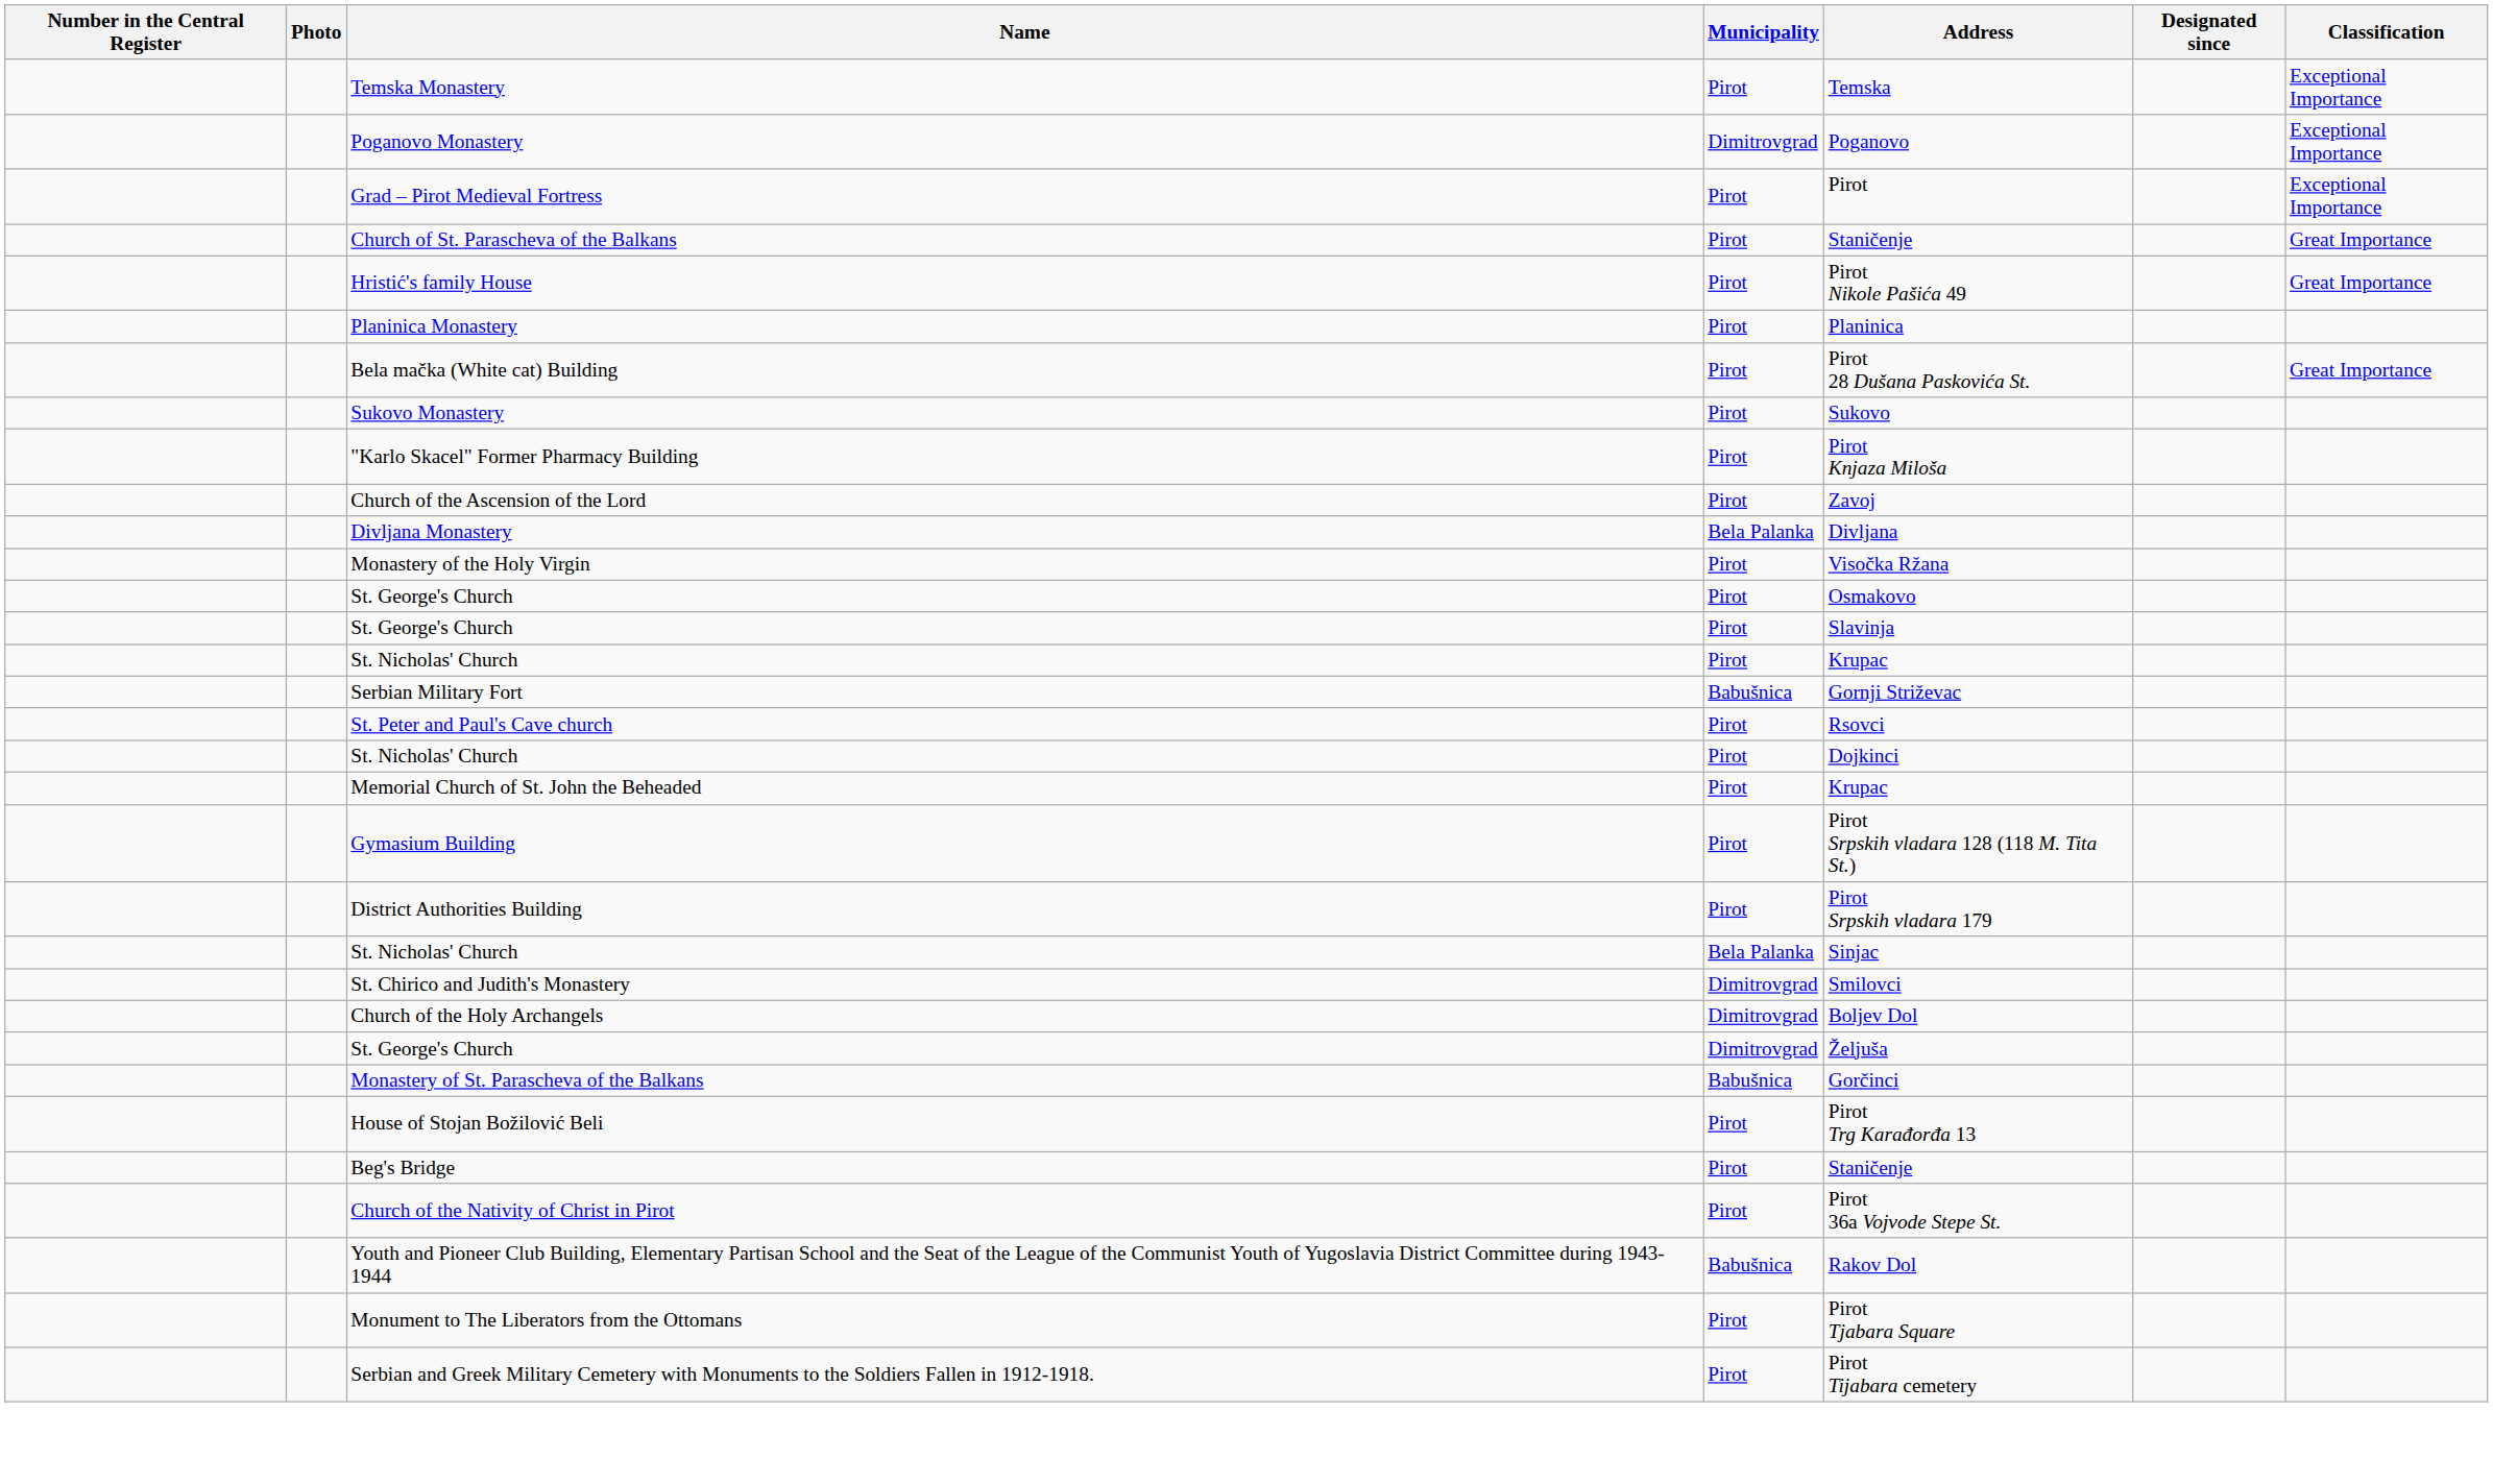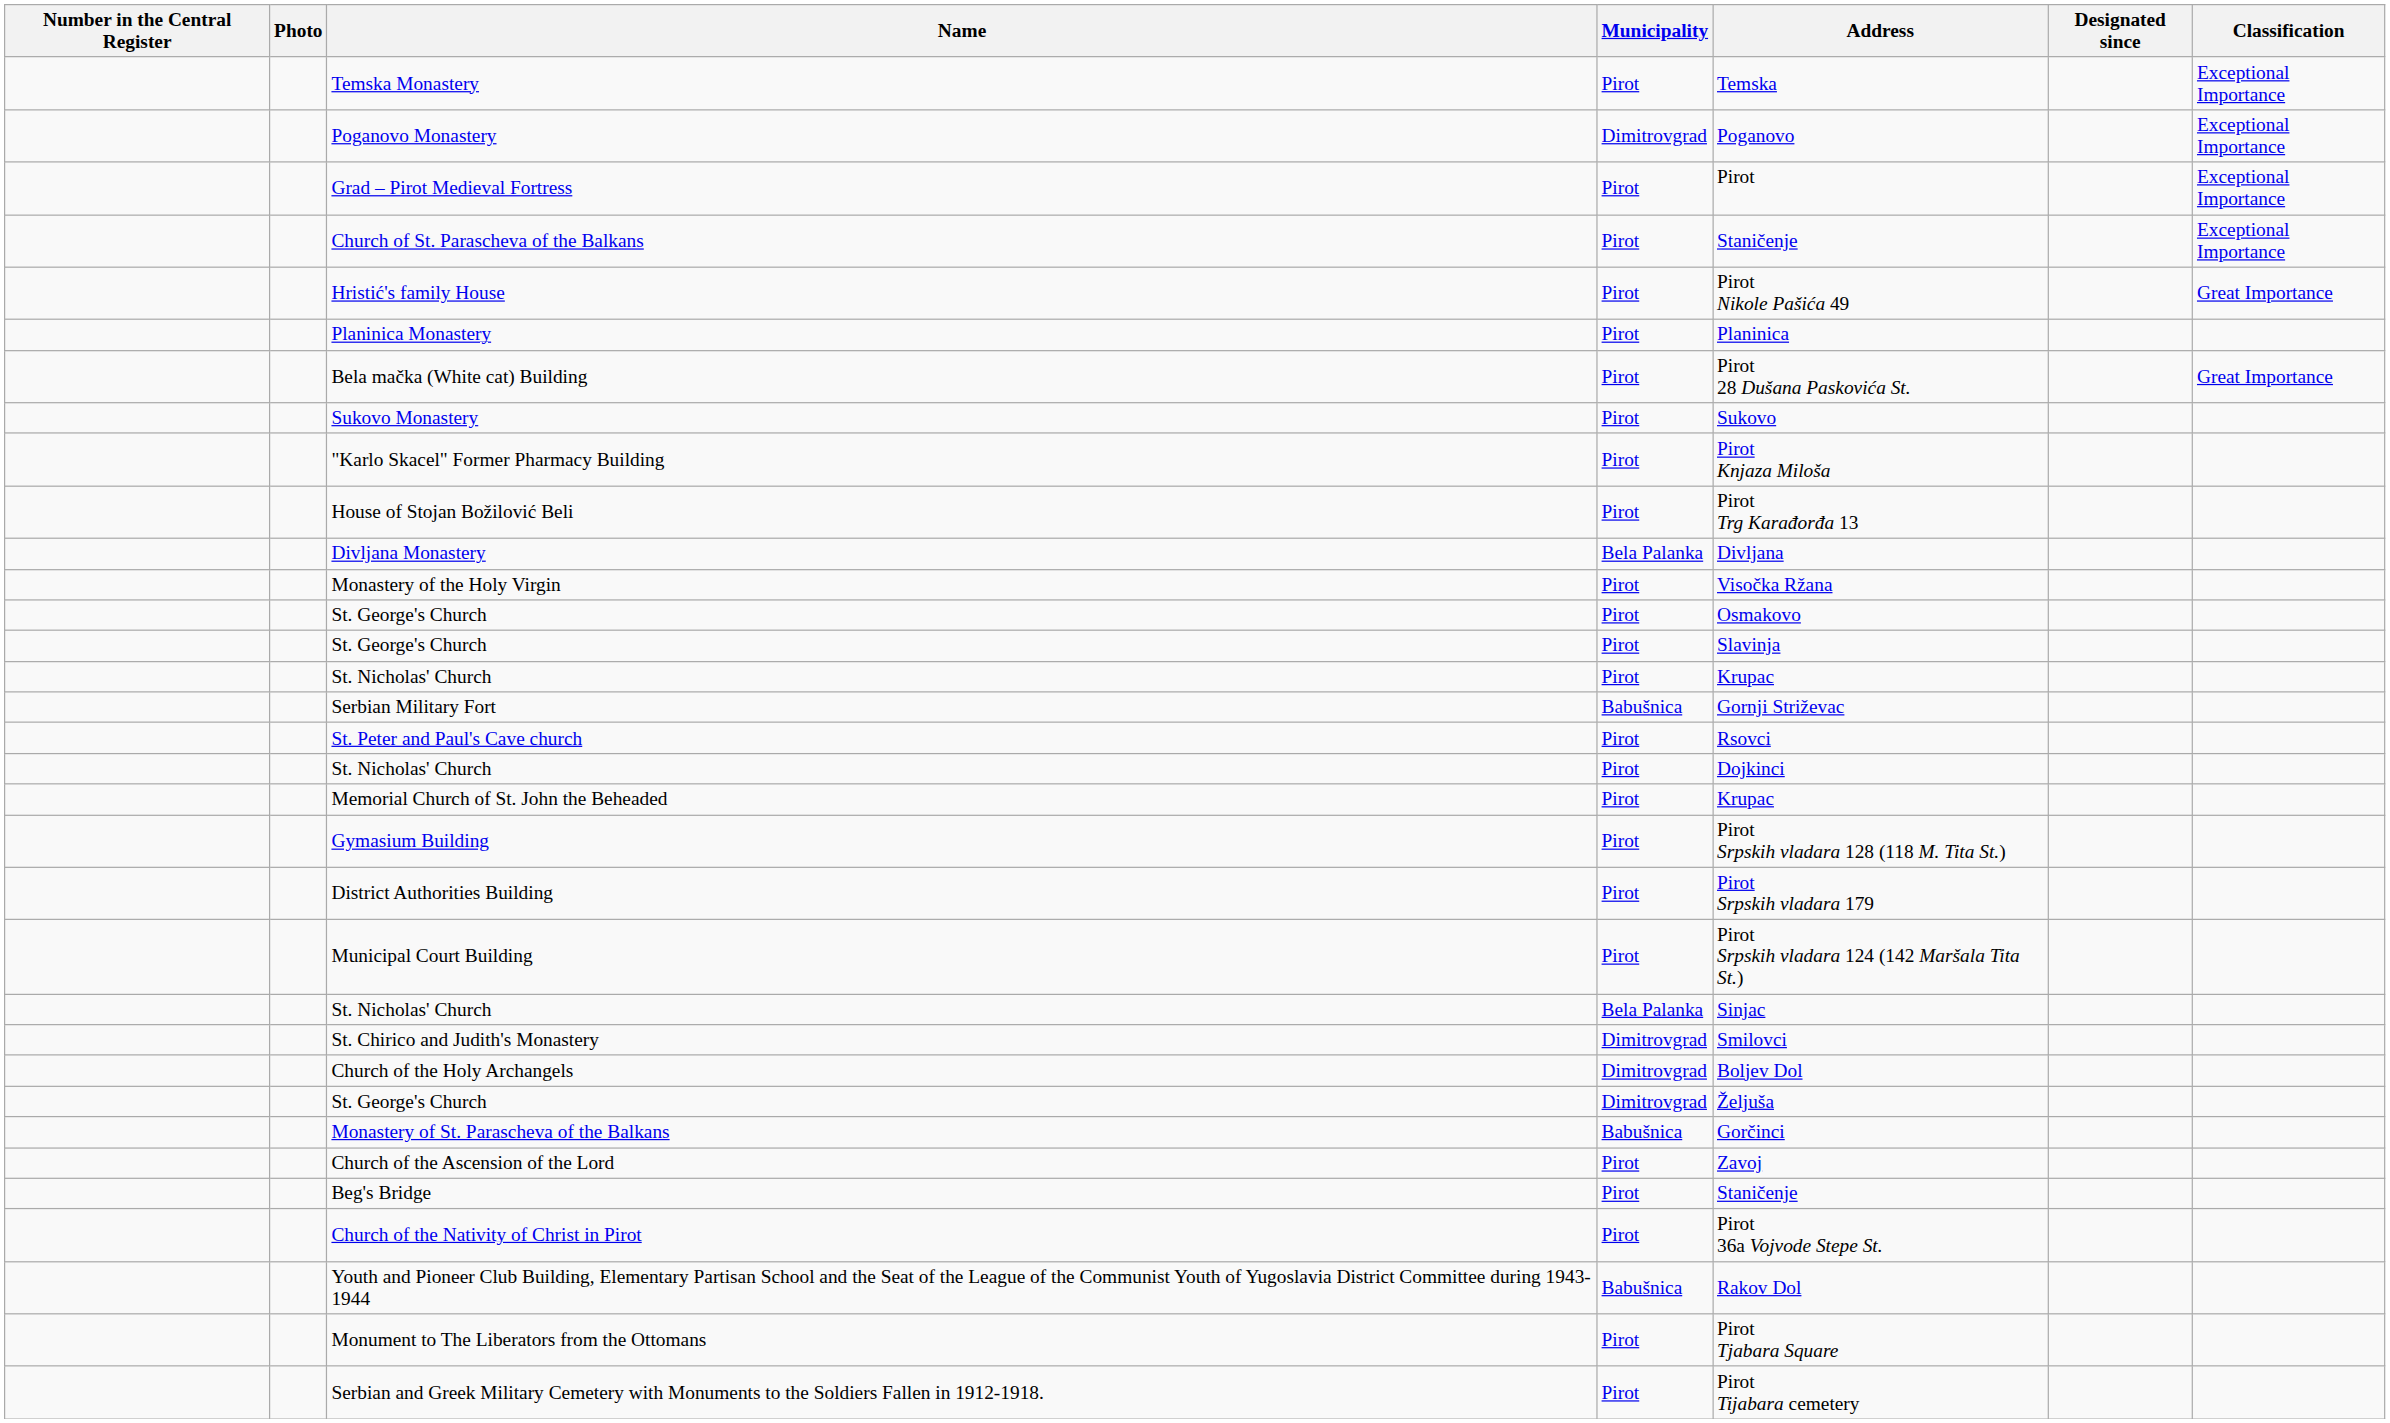Church of St. Parascheva of the Balkans | Classification: Great Importance -> Exceptional Importance
rows swapped: Church of the Ascension of the Lord <-> House of Stojan Božilović Beli
+ row: Municipal Court Building | Pirot | Pirot Srpskih vladara 124 (142 Maršala Tita St.)
